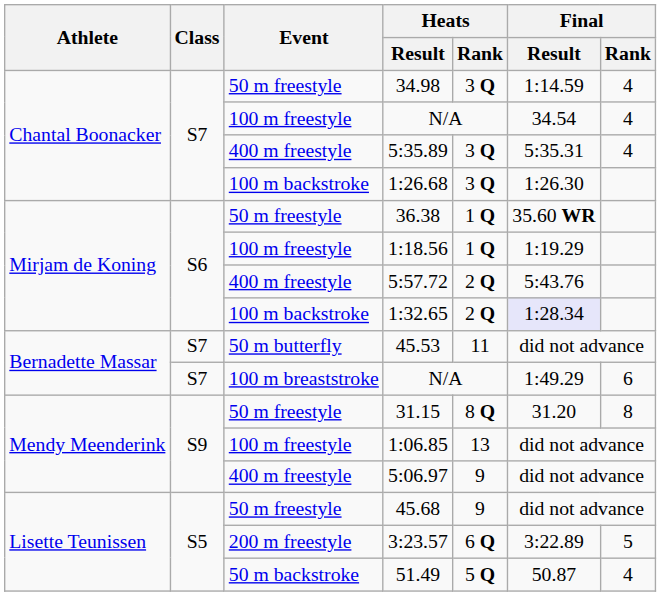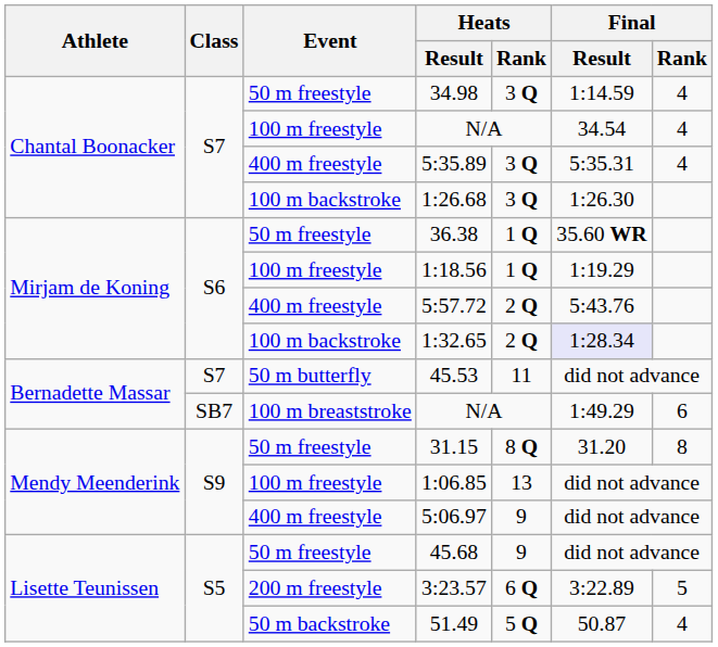100 m breaststroke / N/A | Class: S7 -> SB7
